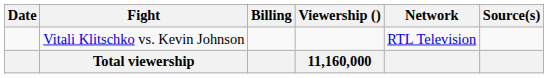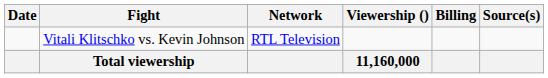columns swapped: Billing <-> Network
